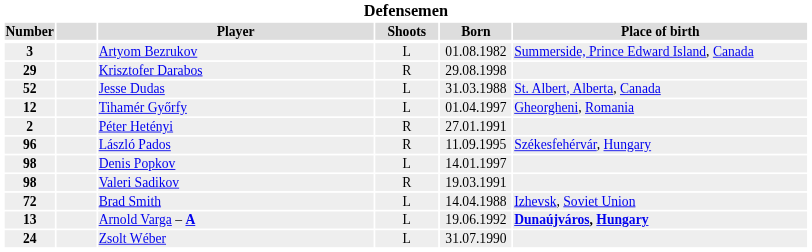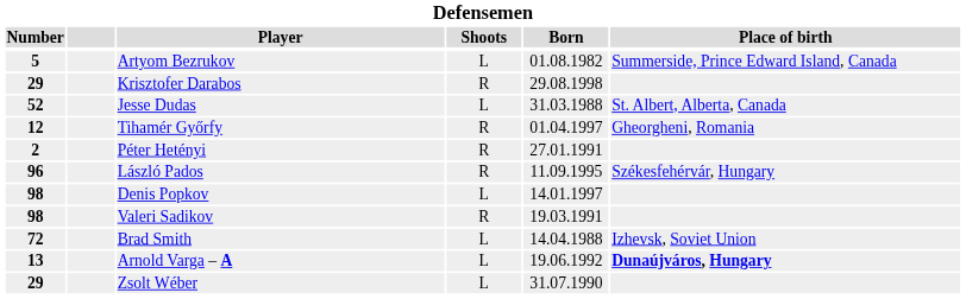Artyom Bezrukov | Number: 3 -> 5
Tihamér Győrfy | Shoots: L -> R
Zsolt Wéber | Number: 24 -> 29
